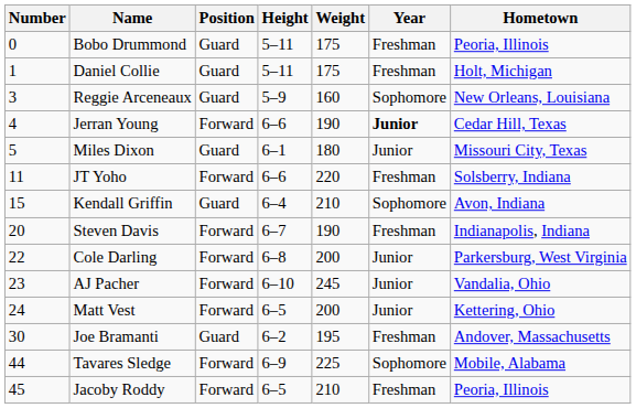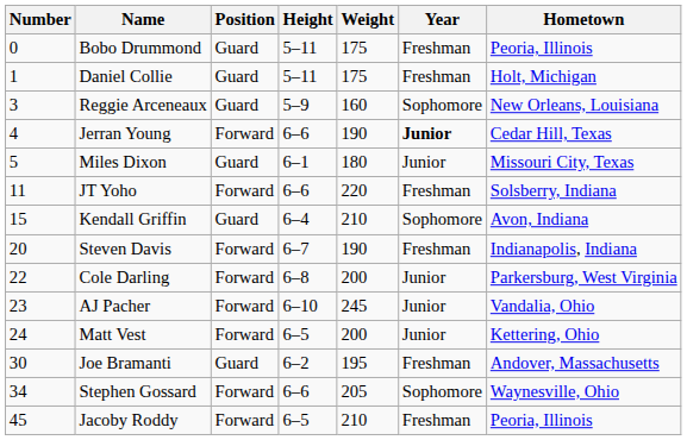+ row: 34 | Stephen Gossard | Forward | 6–6 | 205 | Sophomore | Waynesville, Ohio
- row: 44 | Tavares Sledge | Forward | 6–9 | 225 | Sophomore | Mobile, Alabama
